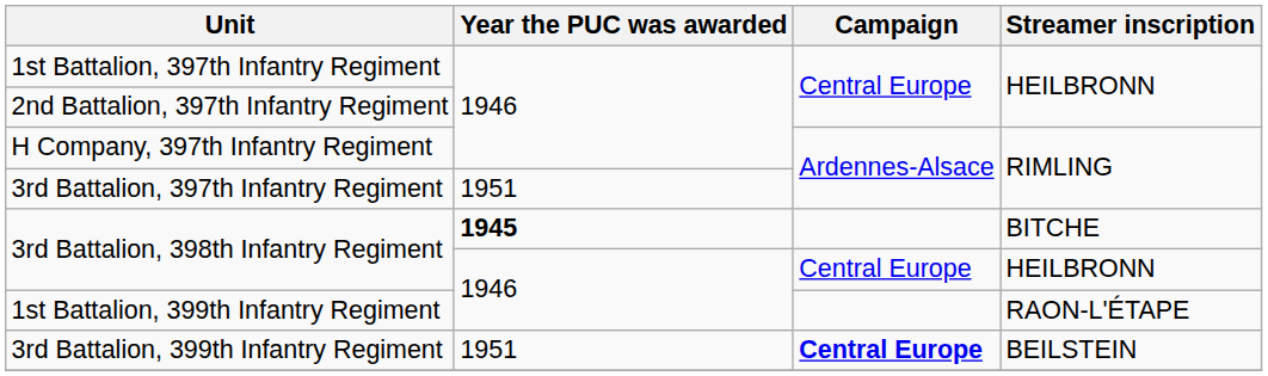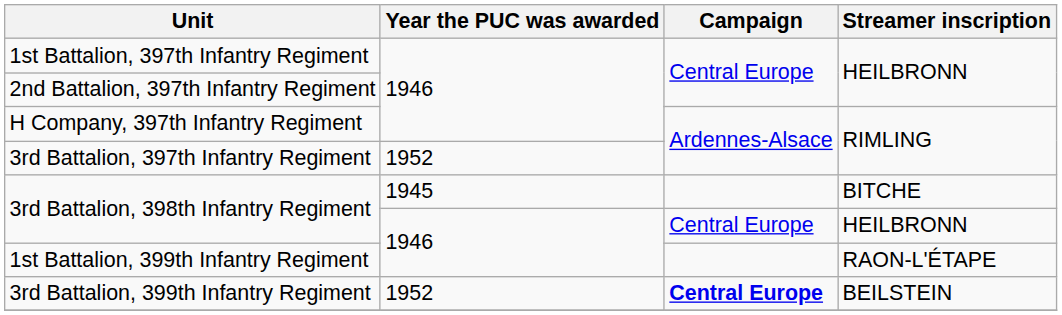3rd Battalion, 397th Infantry Regiment | Year the PUC was awarded: 1951 -> 1952
3rd Battalion, 398th Infantry Regiment / BITCHE | Year the PUC was awarded: bold -> normal
3rd Battalion, 399th Infantry Regiment | Year the PUC was awarded: 1951 -> 1952
